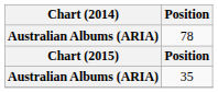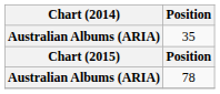rows swapped: 35 <-> 78
